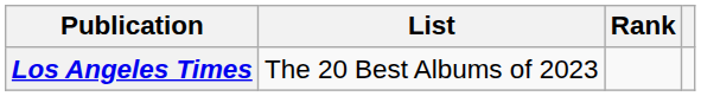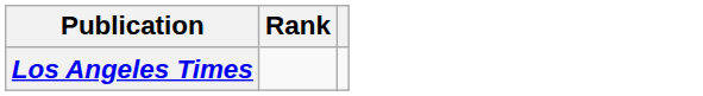- column: List | The 20 Best Albums of 2023
